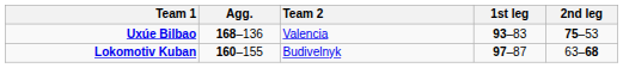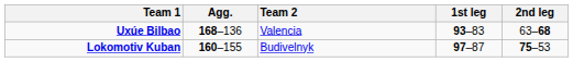Uxúe Bilbao | 2nd leg: 75–53 -> 63–68
Lokomotiv Kuban | 2nd leg: 63–68 -> 75–53
